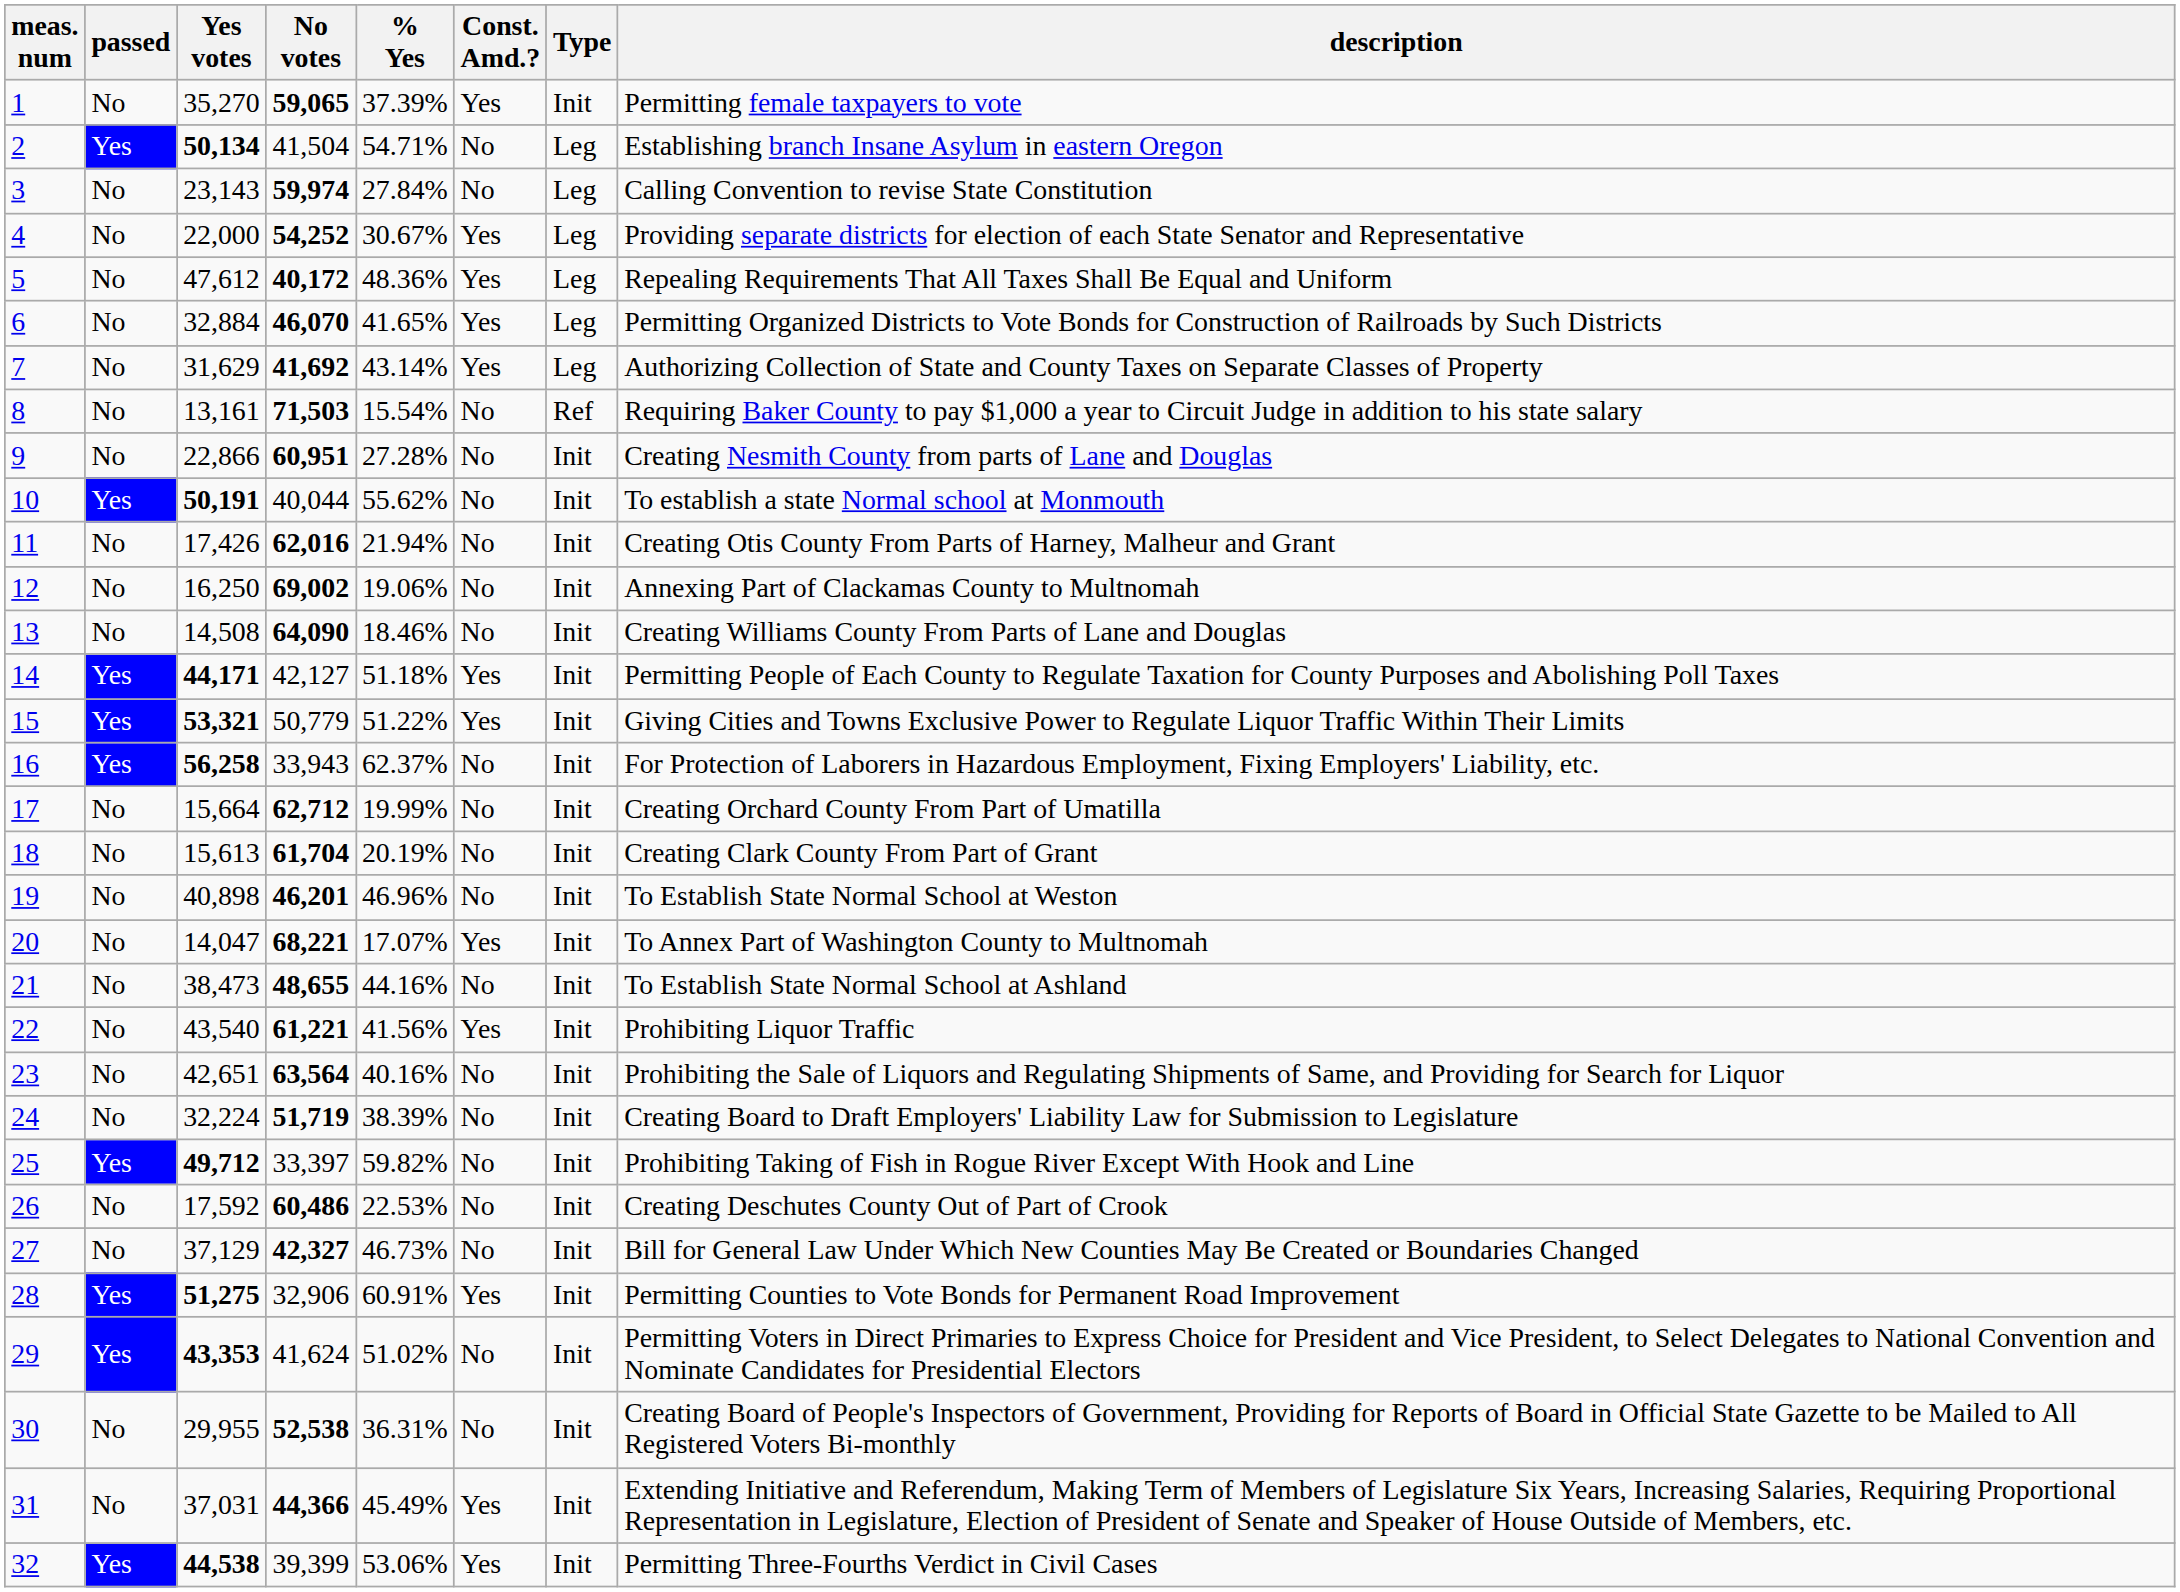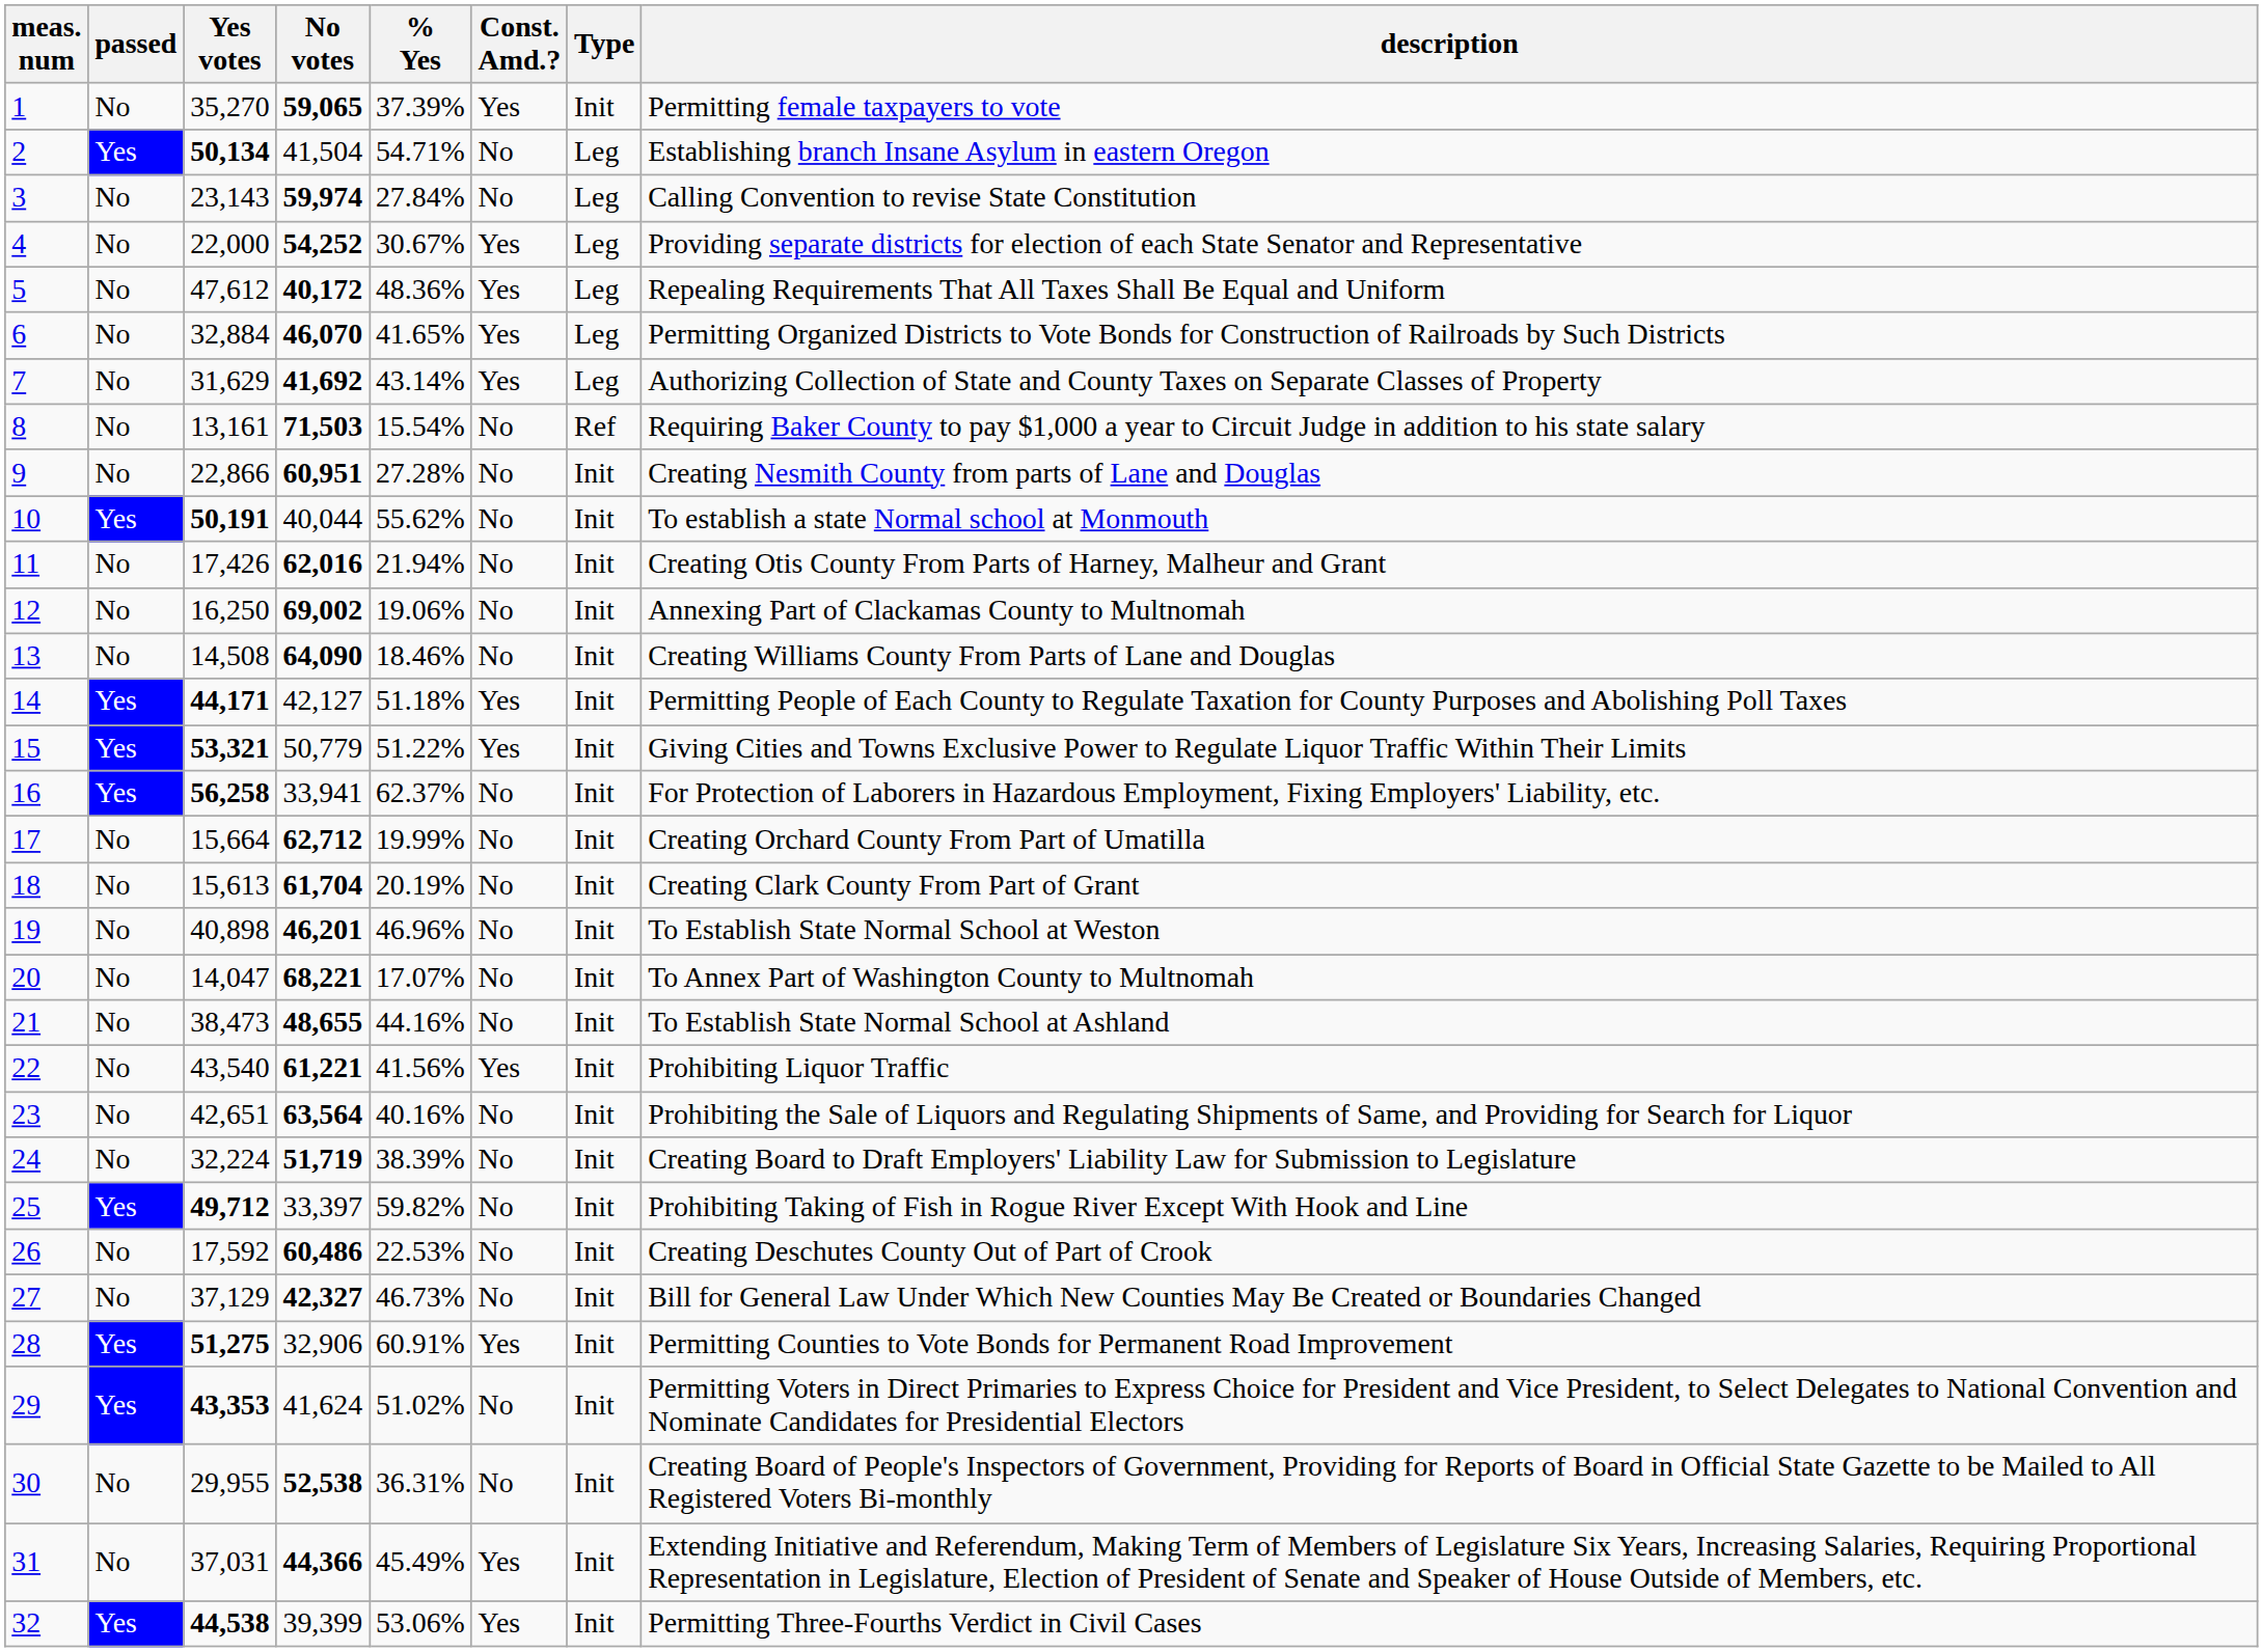16 | No votes: 33,943 -> 33,941
20 | Const. Amd.?: Yes -> No
